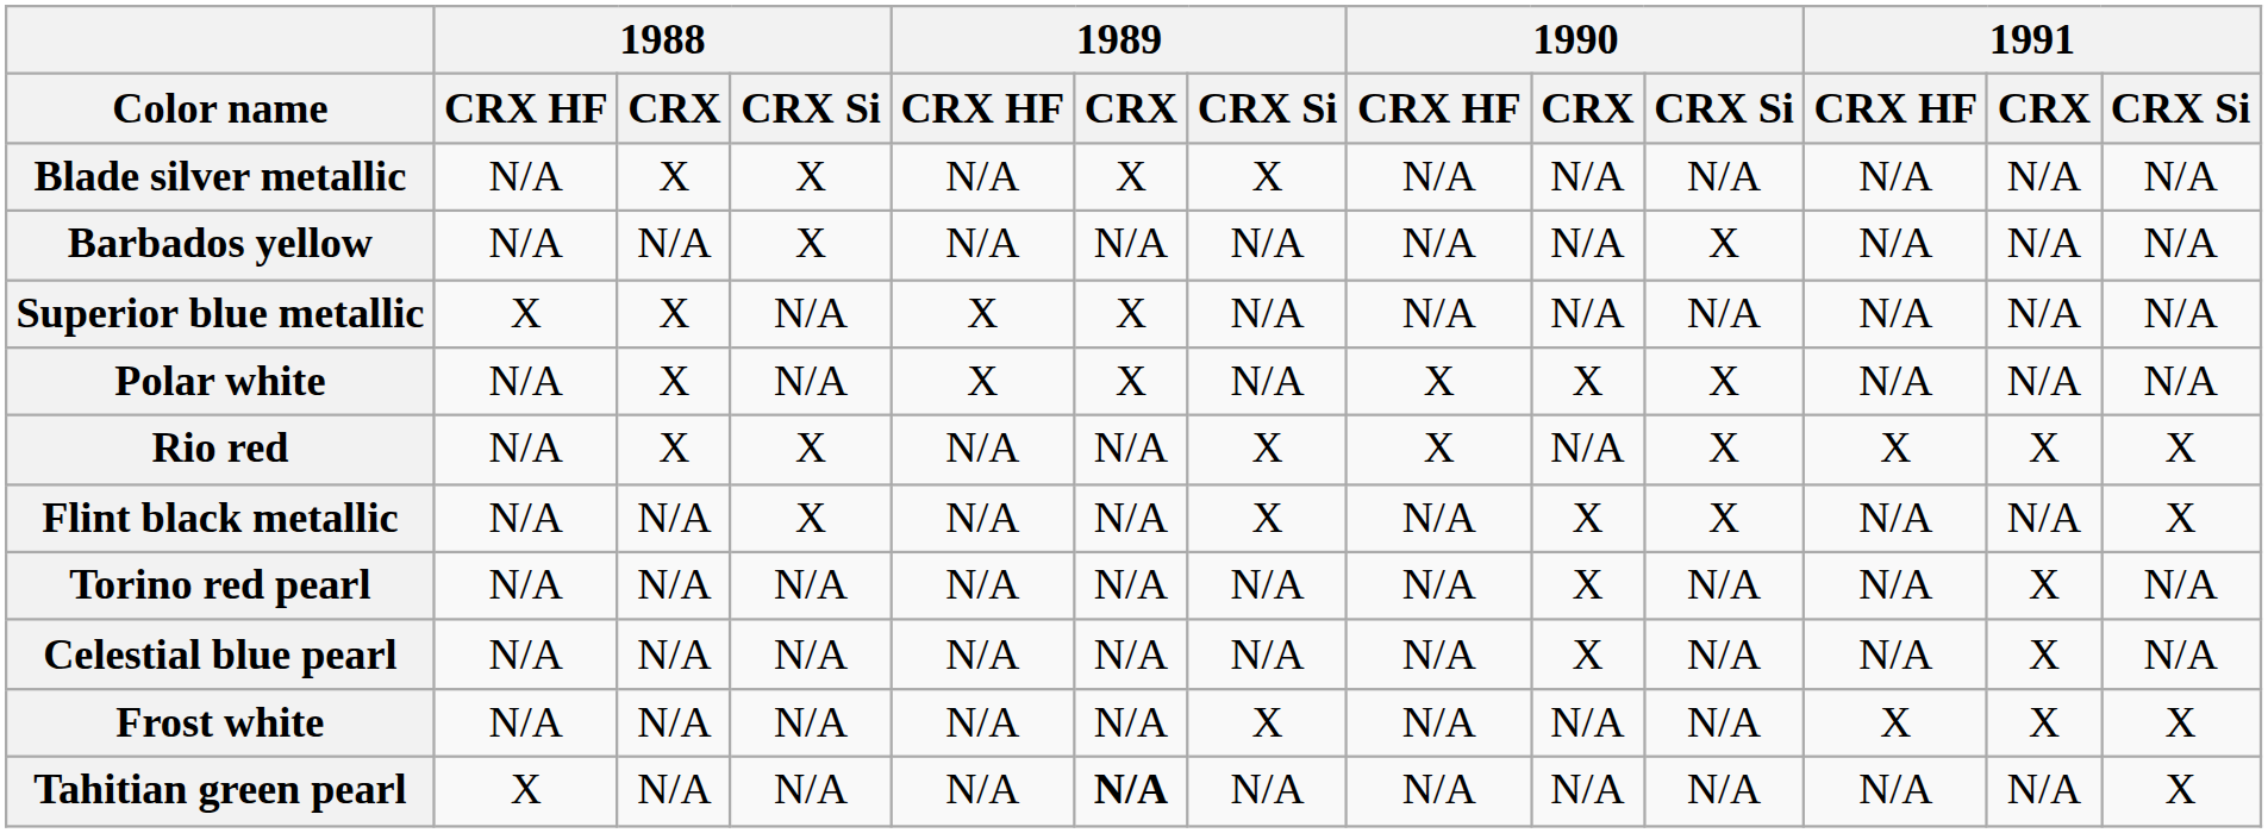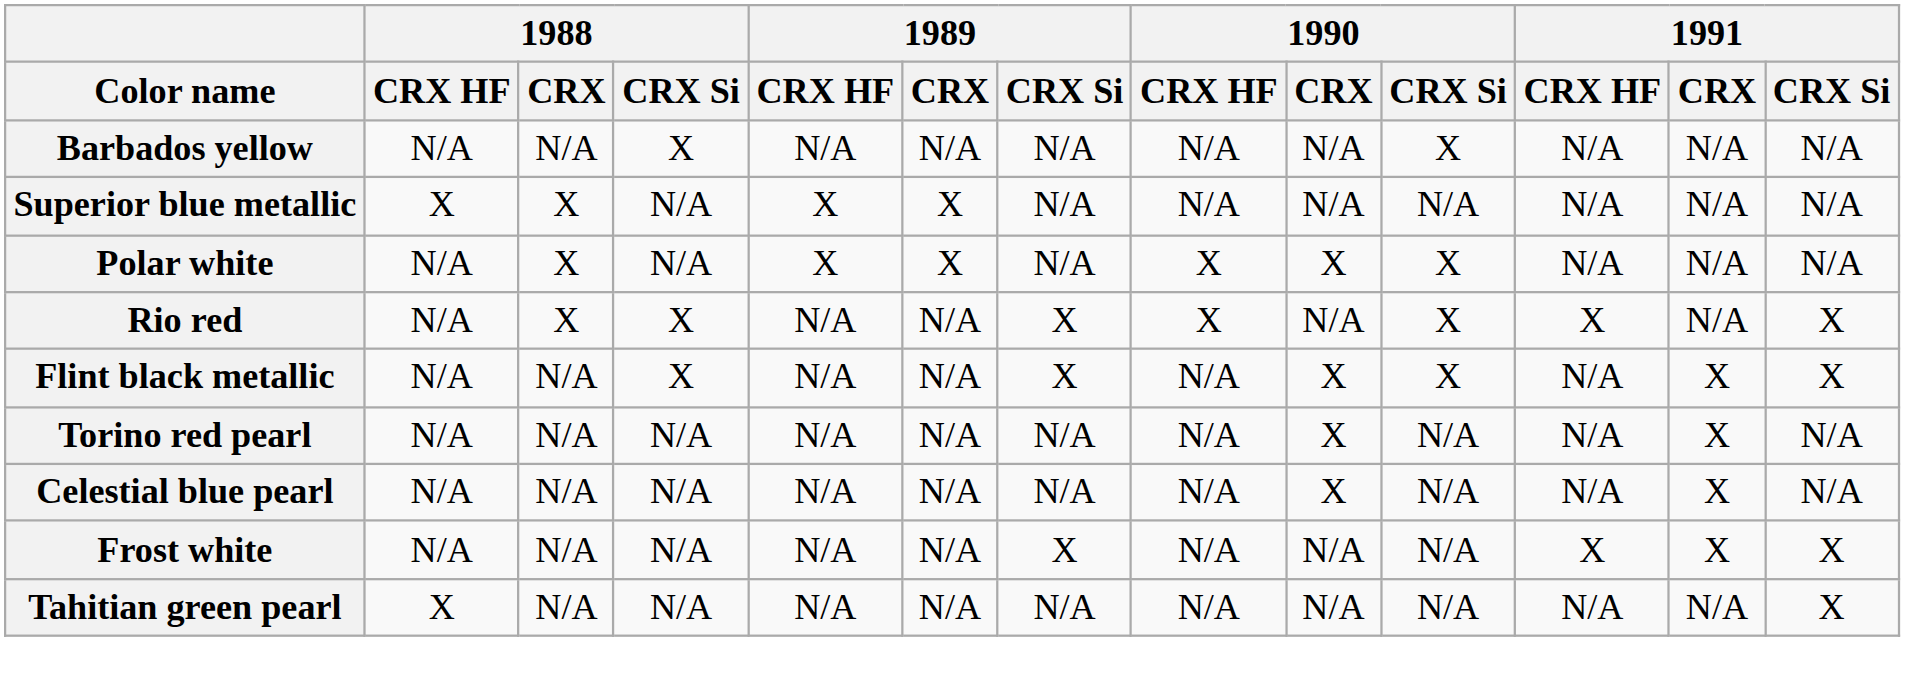- row: Blade silver metallic | N/A | X | X | N/A | X | X | N/A | N/A | N/A | N/A | N/A | N/A
Rio red | 1991 / CRX: X -> N/A
Flint black metallic | 1991 / CRX: N/A -> X
Tahitian green pearl | 1989 / CRX: bold -> normal
